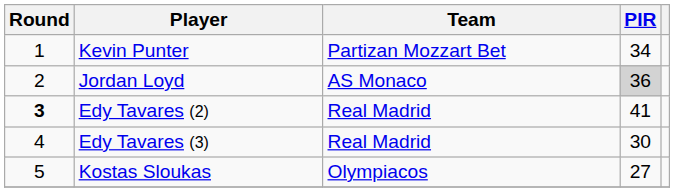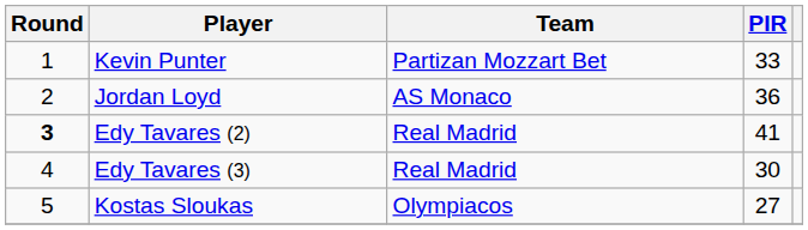Kevin Punter | PIR: 34 -> 33
Jordan Loyd | PIR: lightgrey background -> no background
